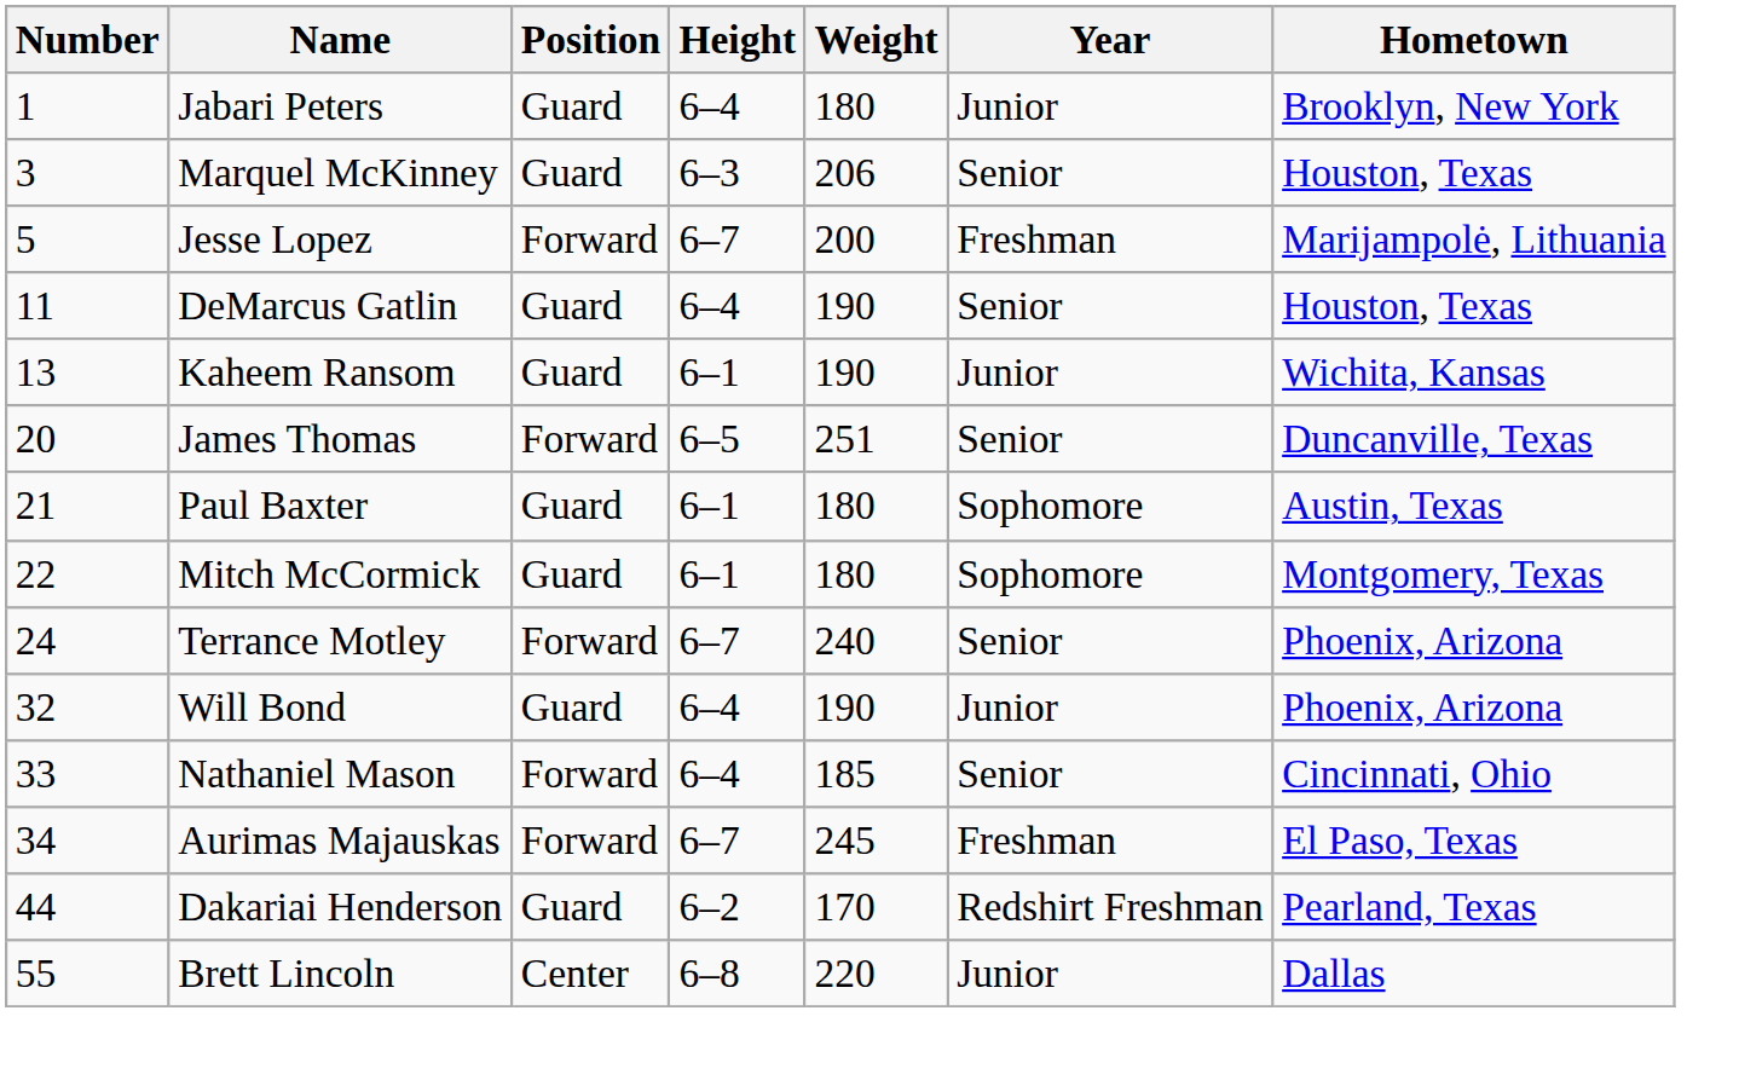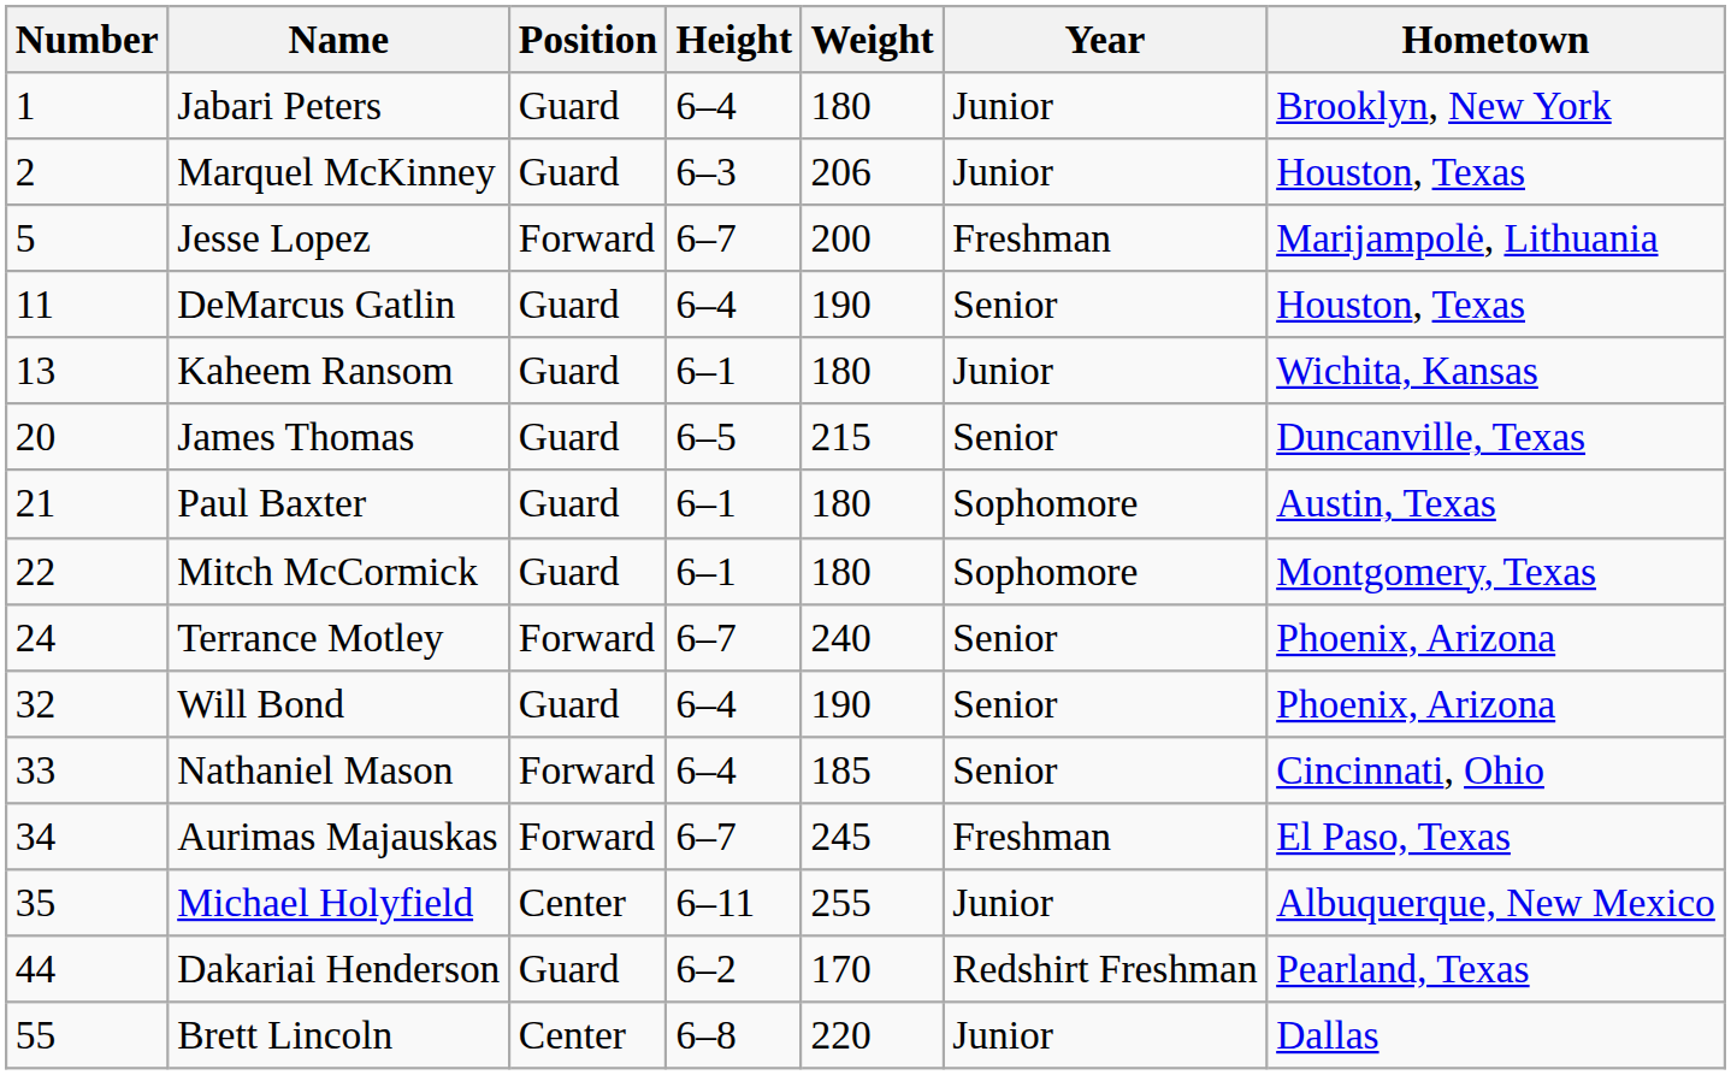Marquel McKinney | Number: 3 -> 2
Marquel McKinney | Year: Senior -> Junior
Kaheem Ransom | Weight: 190 -> 180
James Thomas | Position: Forward -> Guard
James Thomas | Weight: 251 -> 215
Will Bond | Year: Junior -> Senior
+ row: 35 | Michael Holyfield | Center | 6–11 | 255 | Junior | Albuquerque, New Mexico
